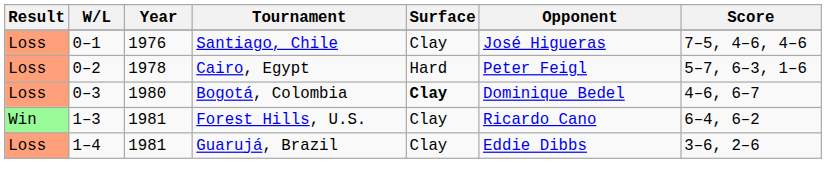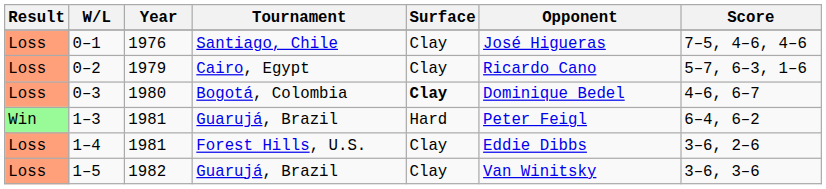0–2 | Year: 1978 -> 1979
0–2 | Surface: Hard -> Clay
0–2 | Opponent: Peter Feigl -> Ricardo Cano
1–3 | Tournament: Forest Hills, U.S. -> Guarujá, Brazil
1–3 | Surface: Clay -> Hard
1–3 | Opponent: Ricardo Cano -> Peter Feigl
1–4 | Tournament: Guarujá, Brazil -> Forest Hills, U.S.
+ row: Loss | 1–5 | 1982 | Guarujá, Brazil | Clay | Van Winitsky | 3–6, 3–6
